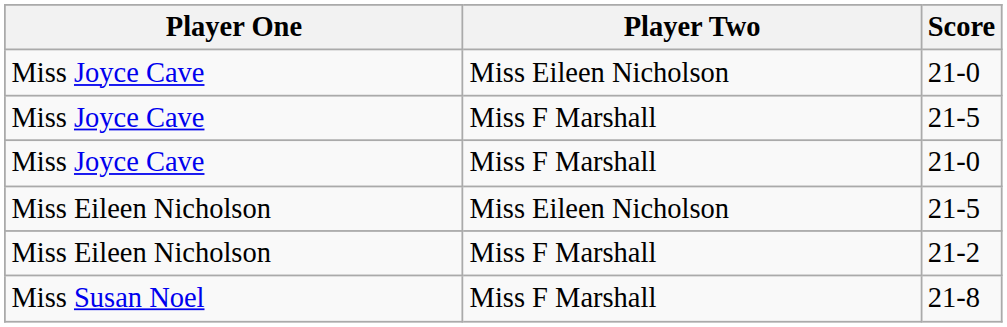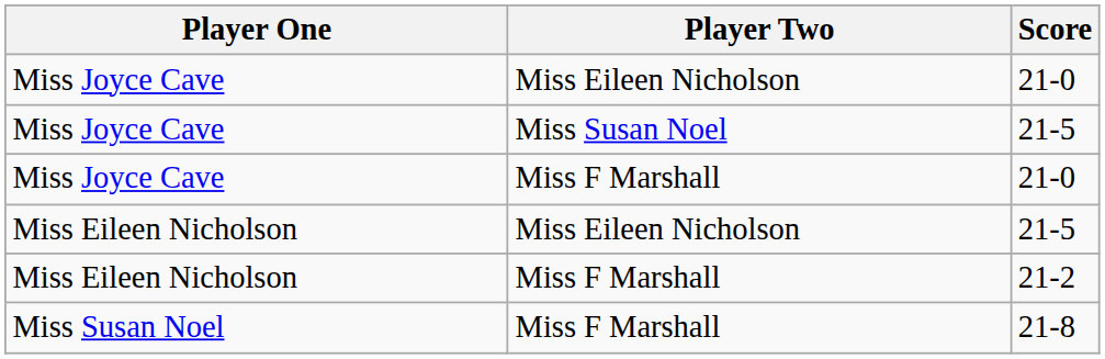Miss Joyce Cave / 21-5 | Player Two: Miss F Marshall -> Miss Susan Noel
